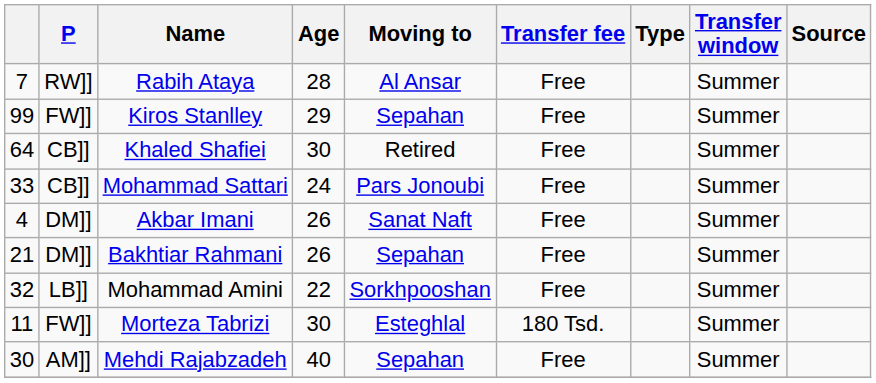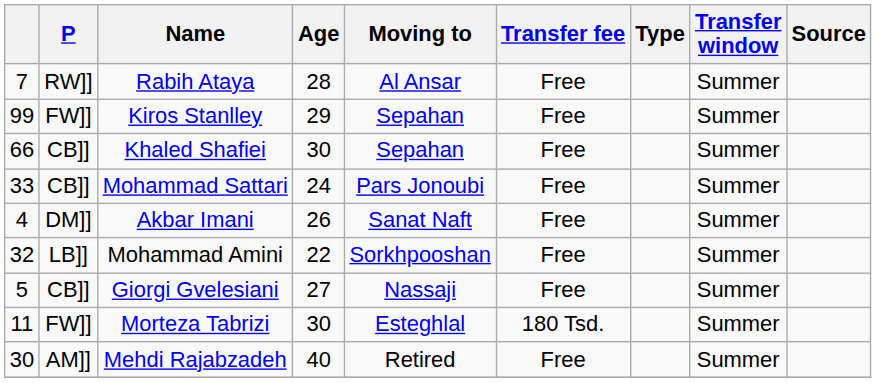Khaled Shafiei | column 1: 64 -> 66
Khaled Shafiei | Moving to: Retired -> Sepahan
- row: 21 | DM]] | Bakhtiar Rahmani | 26 | Sepahan | Free | Summer
+ row: 5 | CB]] | Giorgi Gvelesiani | 27 | Nassaji | Free | Summer
Mehdi Rajabzadeh | Moving to: Sepahan -> Retired
